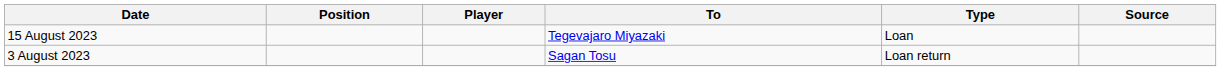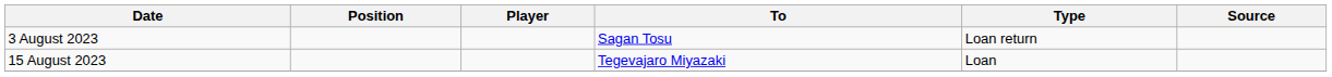rows swapped: 3 August 2023 <-> 15 August 2023
